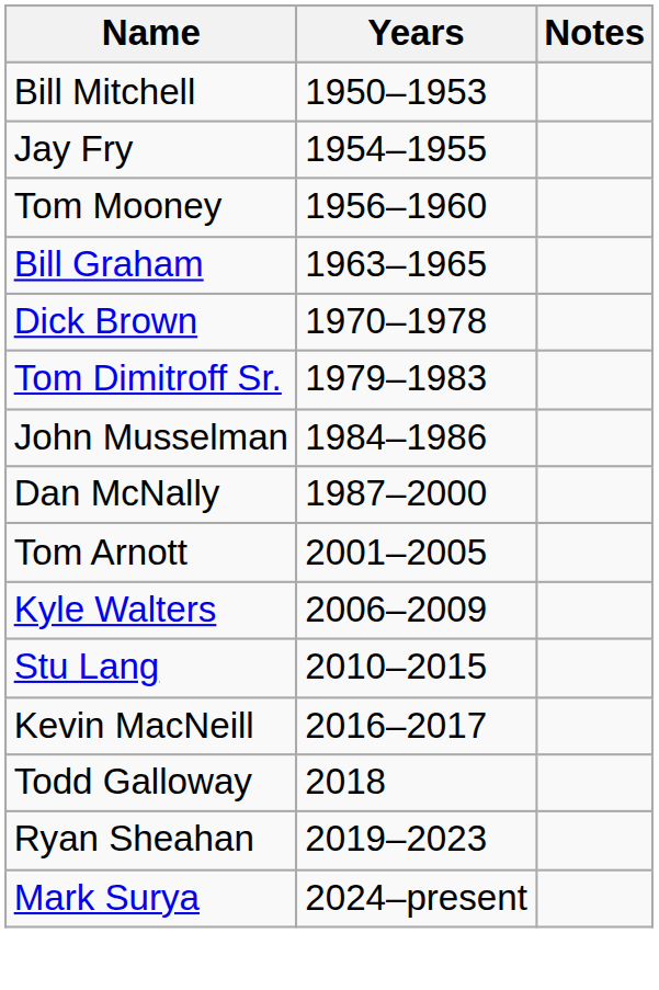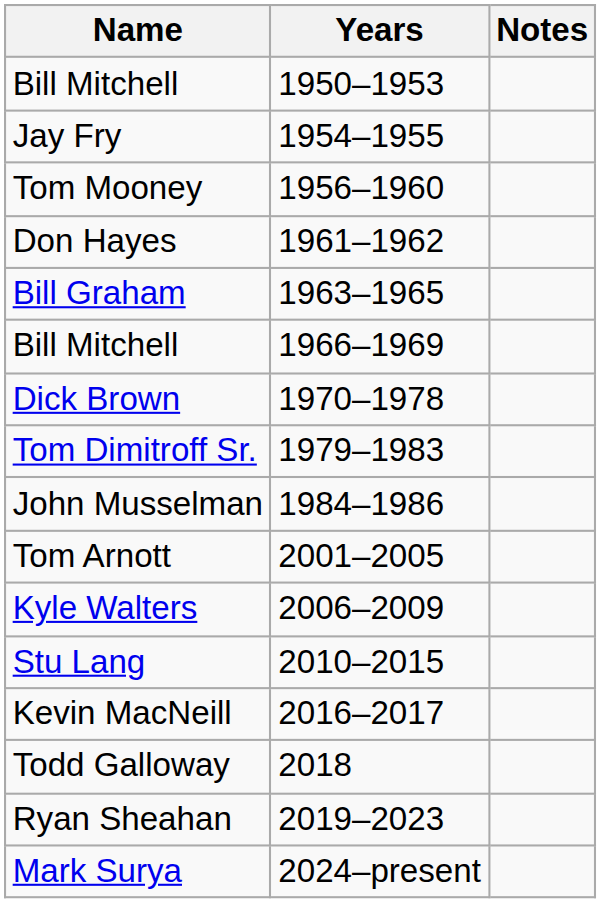+ row: Don Hayes | 1961–1962
+ row: Bill Mitchell | 1966–1969
- row: Dan McNally | 1987–2000
